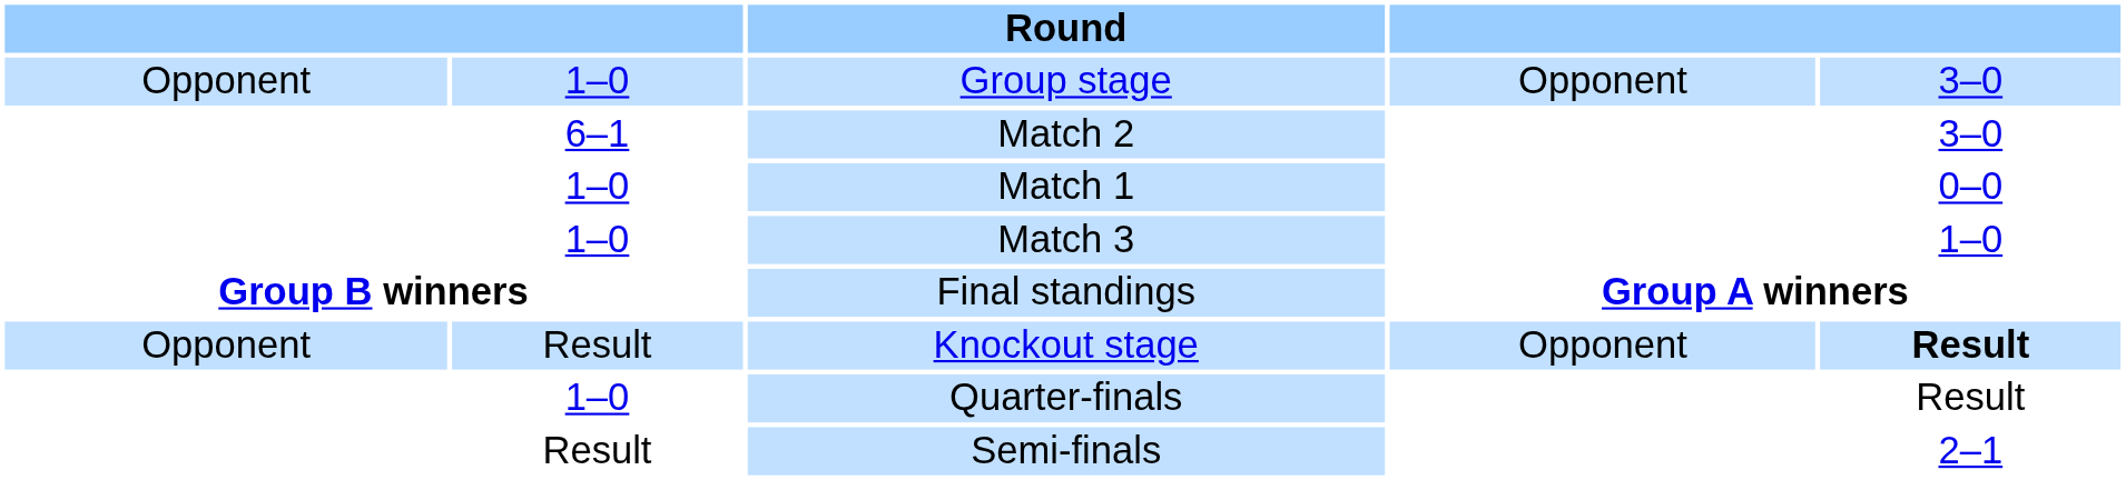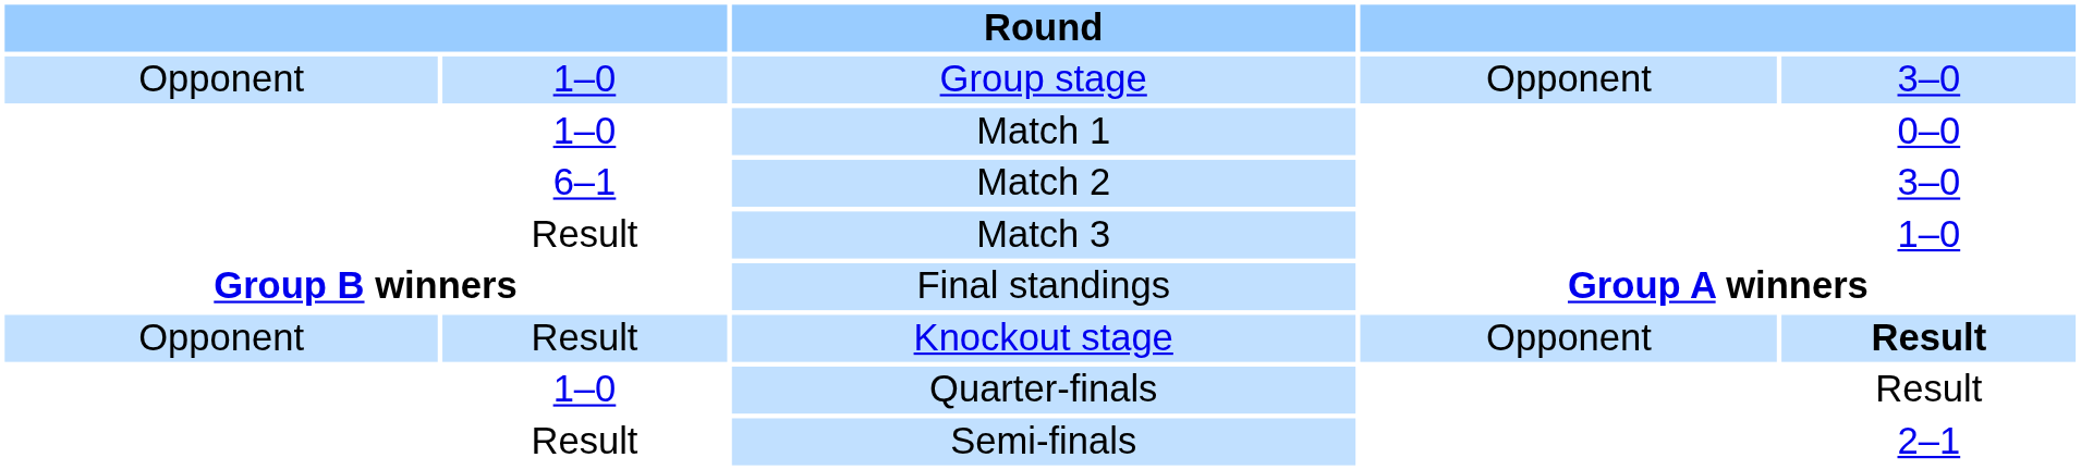rows swapped: Match 1 <-> Match 2
Match 3 | column 2: 1–0 -> Result
